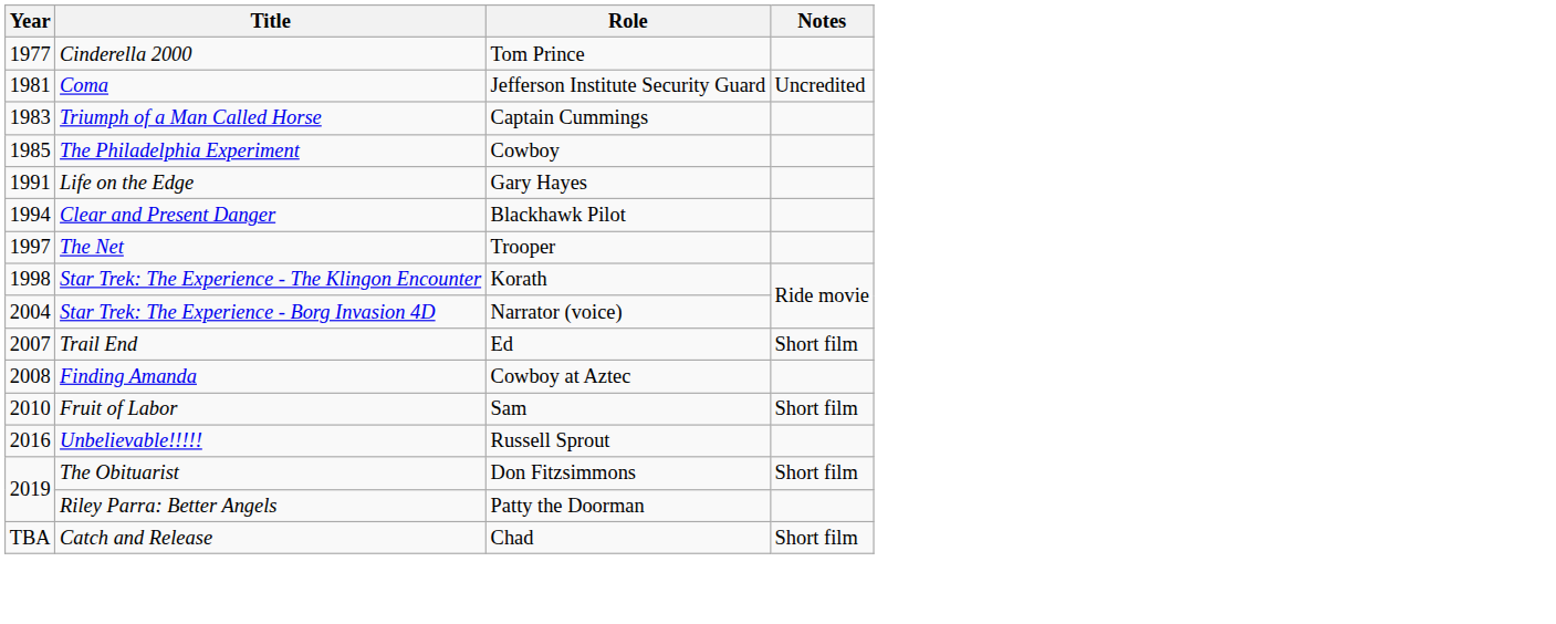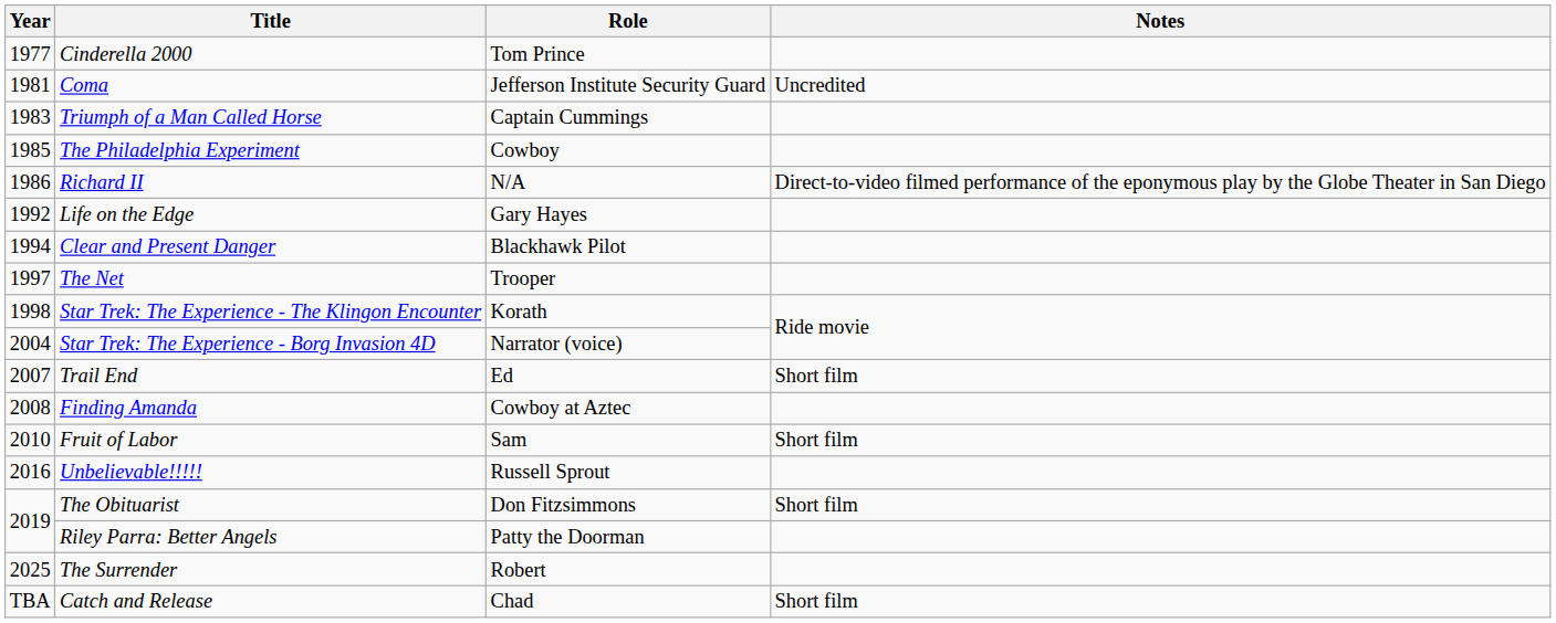+ row: 1986 | Richard II | N/A | Direct-to-video filmed performance of the eponymous play by the Globe Theater in San Diego
Life on the Edge | Year: 1991 -> 1992
+ row: 2025 | The Surrender | Robert
